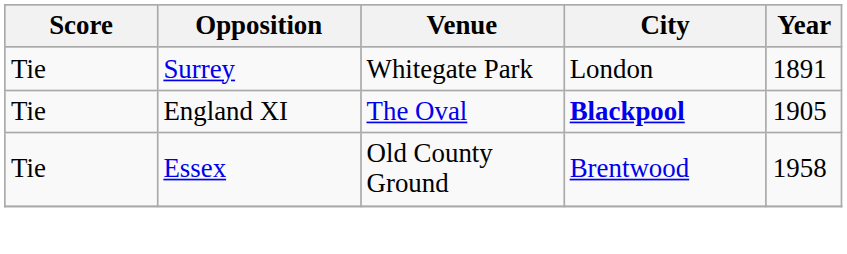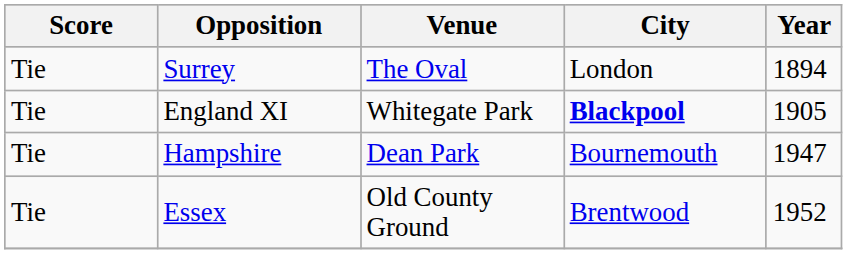Surrey | Venue: Whitegate Park -> The Oval
Surrey | Year: 1891 -> 1894
England XI | Venue: The Oval -> Whitegate Park
+ row: Tie | Hampshire | Dean Park | Bournemouth | 1947
Essex | Year: 1958 -> 1952
